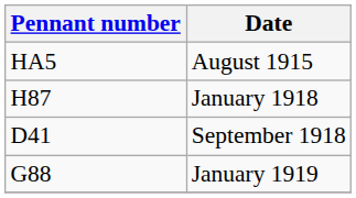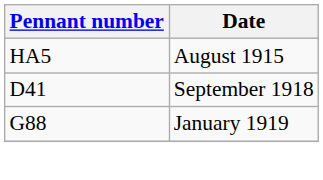- row: H87 | January 1918
